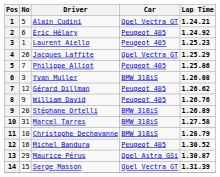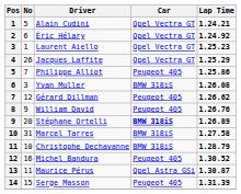Éric Hélary | Car: Peugeot 405 -> Opel Vectra GT
Laurent Aiello | Car: Peugeot 405 -> Opel Vectra GT
Stéphane Ortelli | Car: normal -> bold
Maurice Pérus | No: 29 -> 11
Serge Masson | Car: Opel Vectra GT -> Peugeot 405
